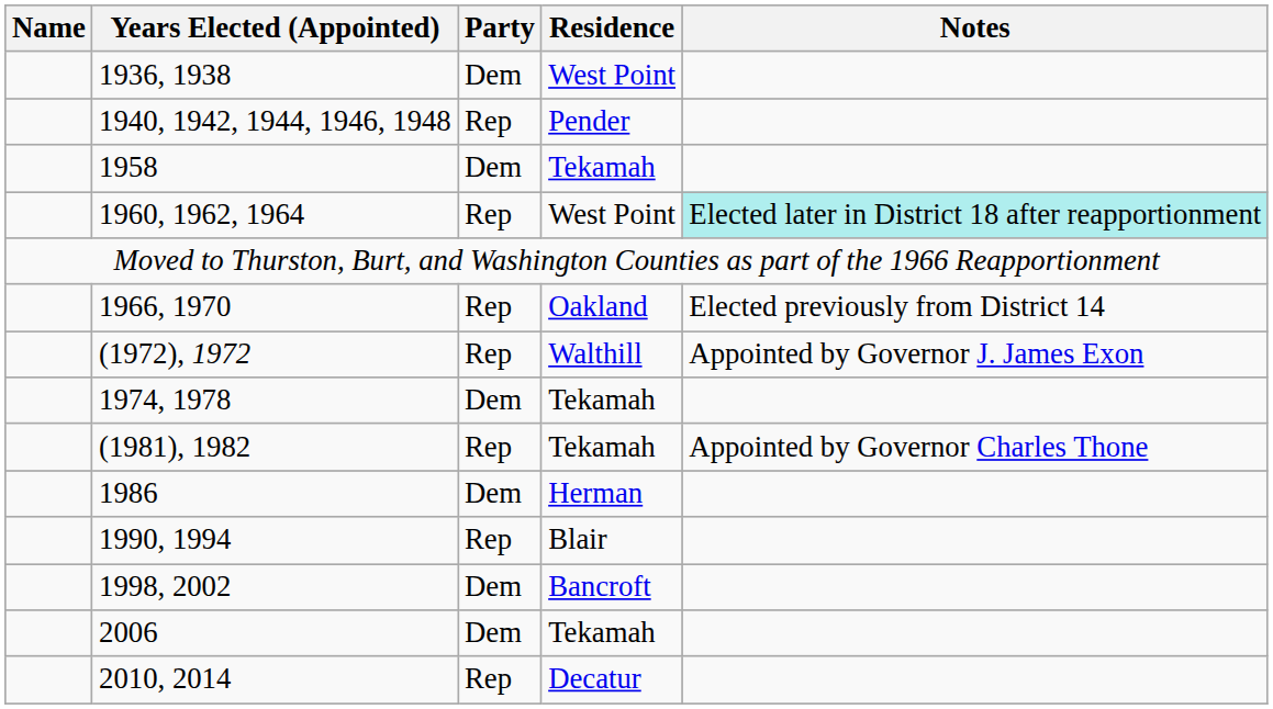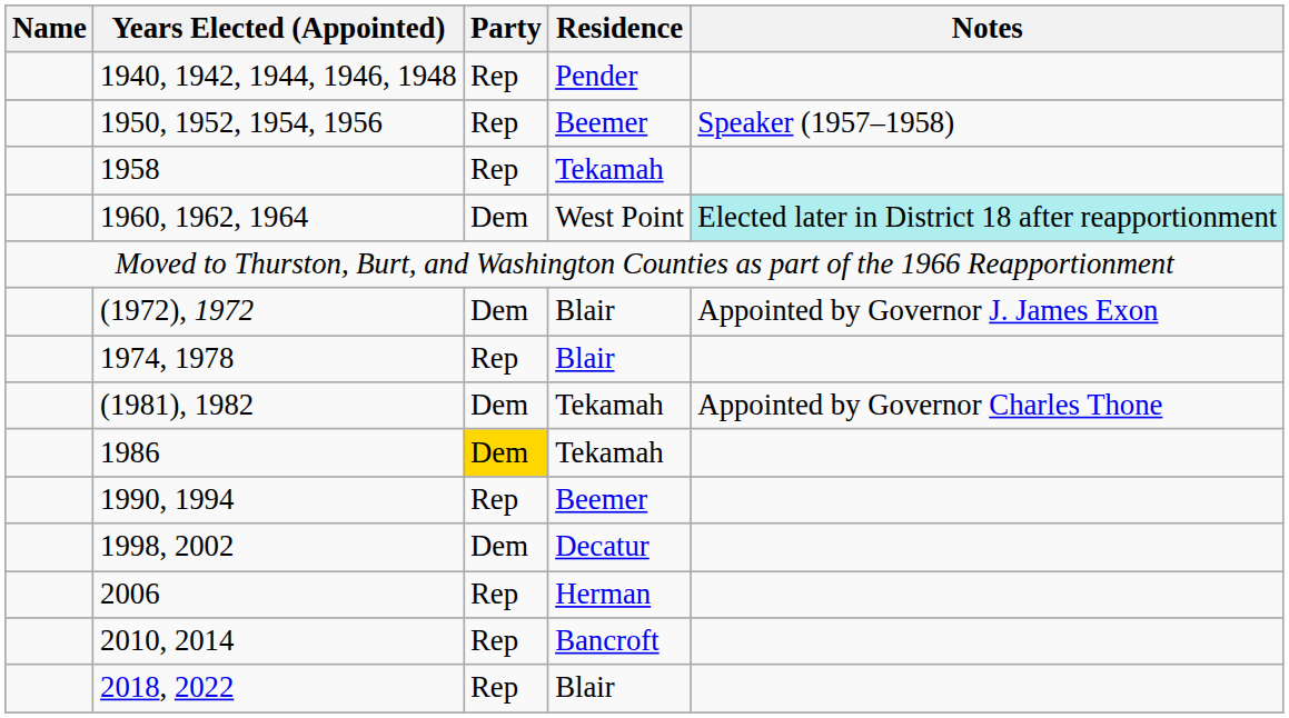- row: 1936, 1938 | Dem | West Point
+ row: 1950, 1952, 1954, 1956 | Rep | Beemer | Speaker (1957–1958)
1958 | Party: Dem -> Rep
1960, 1962, 1964 | Party: Rep -> Dem
- row: 1966, 1970 | Rep | Oakland | Elected previously from District 14
(1972), 1972 | Party: Rep -> Dem
(1972), 1972 | Residence: Walthill -> Blair
1974, 1978 | Party: Dem -> Rep
1974, 1978 | Residence: Tekamah -> Blair
(1981), 1982 | Party: Rep -> Dem
1986 | Party: no background -> gold background
1986 | Residence: Herman -> Tekamah
1990, 1994 | Residence: Blair -> Beemer
1998, 2002 | Residence: Bancroft -> Decatur
2006 | Party: Dem -> Rep
2006 | Residence: Tekamah -> Herman
2010, 2014 | Residence: Decatur -> Bancroft
+ row: 2018, 2022 | Rep | Blair
